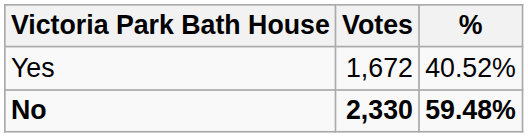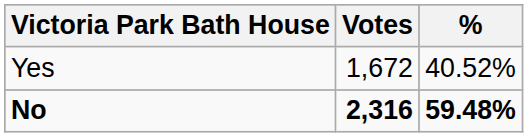No | Votes: 2,330 -> 2,316
